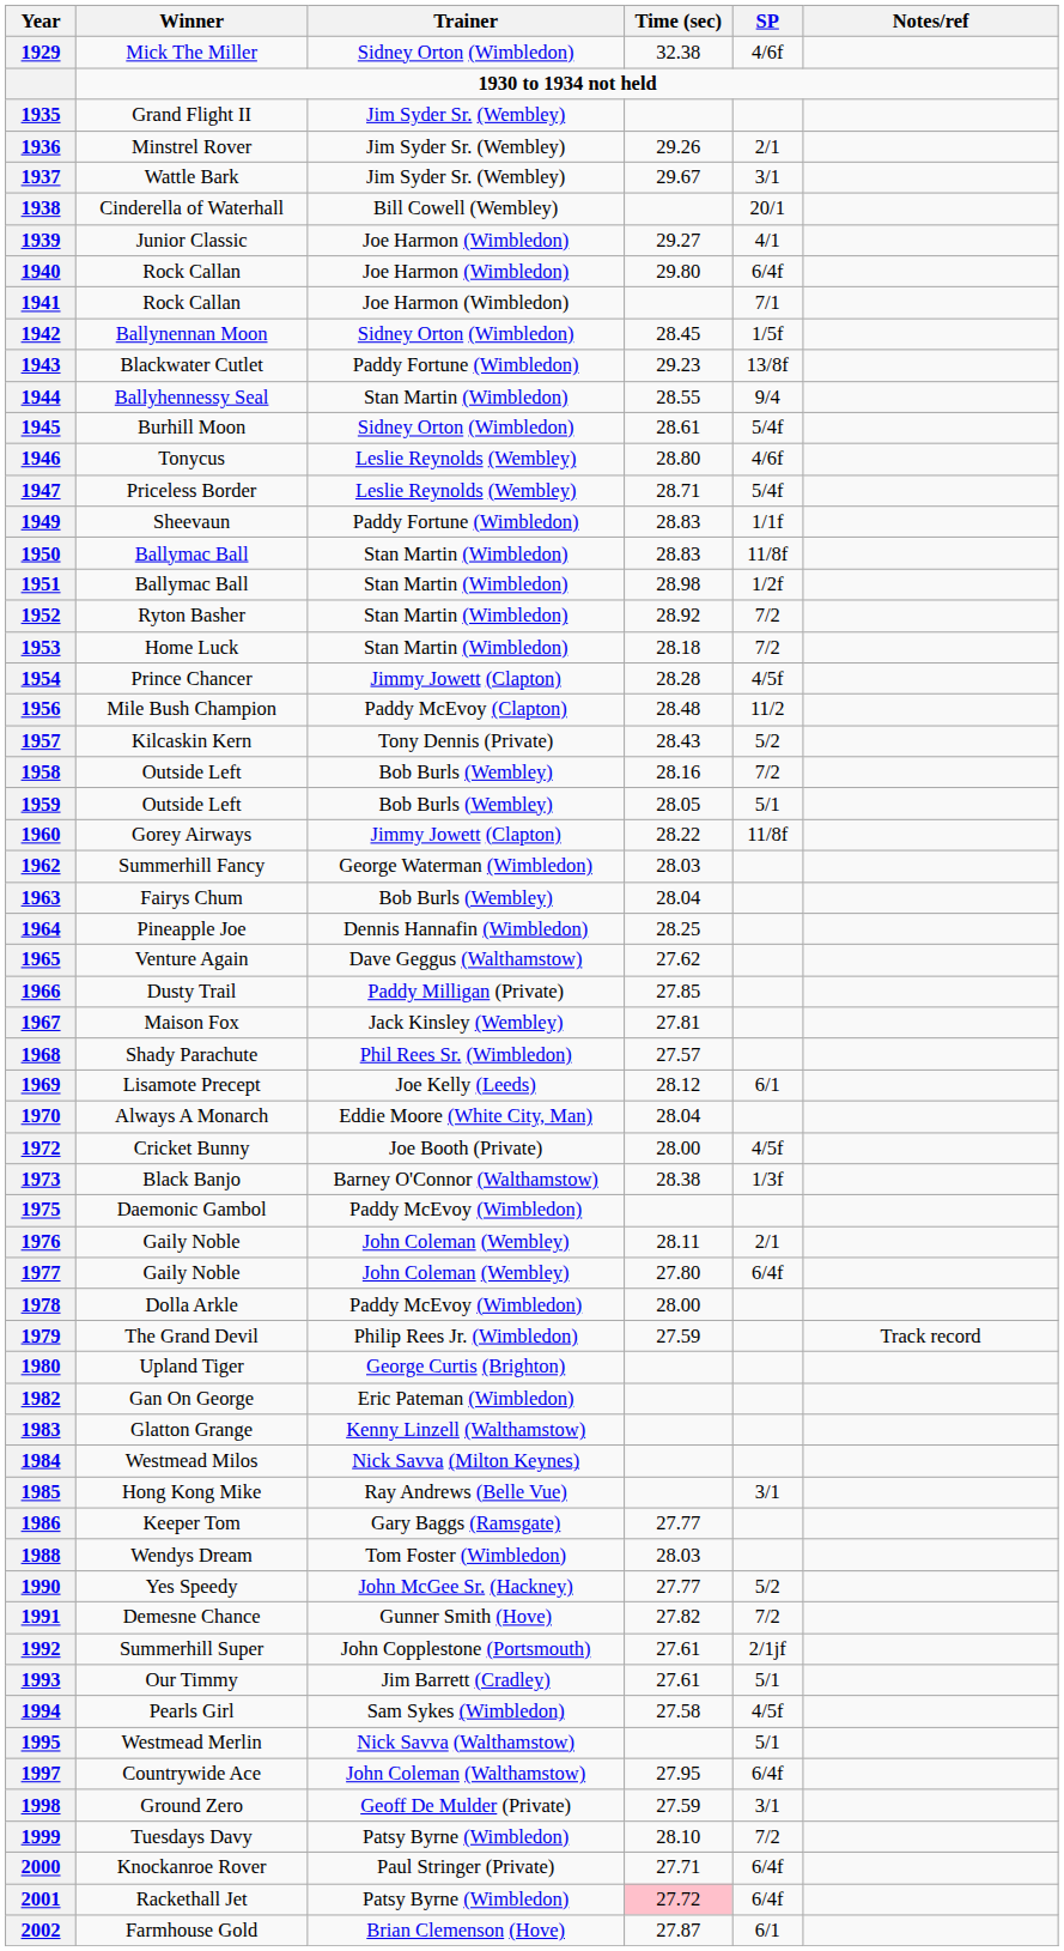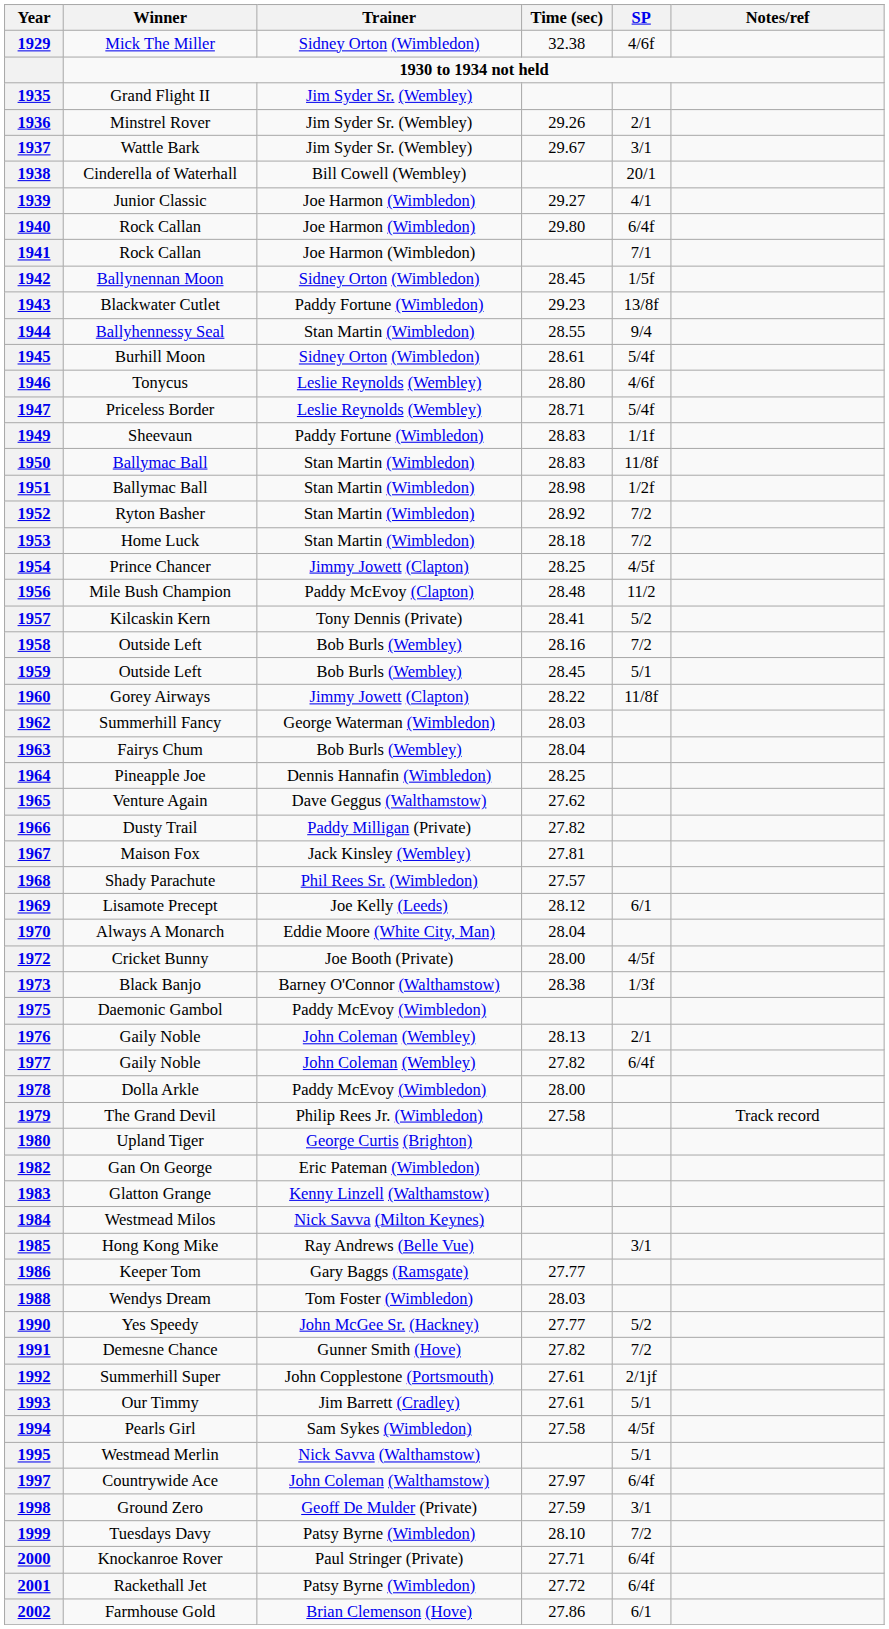Prince Chancer | Time (sec): 28.28 -> 28.25
Kilcaskin Kern | Time (sec): 28.43 -> 28.41
1959 / Outside Left | Time (sec): 28.05 -> 28.45
Dusty Trail | Time (sec): 27.85 -> 27.82
1976 / Gaily Noble | Time (sec): 28.11 -> 28.13
1977 / Gaily Noble | Time (sec): 27.80 -> 27.82
The Grand Devil | Time (sec): 27.59 -> 27.58
Countrywide Ace | Time (sec): 27.95 -> 27.97
Rackethall Jet | Time (sec): pink background -> no background
Farmhouse Gold | Time (sec): 27.87 -> 27.86
